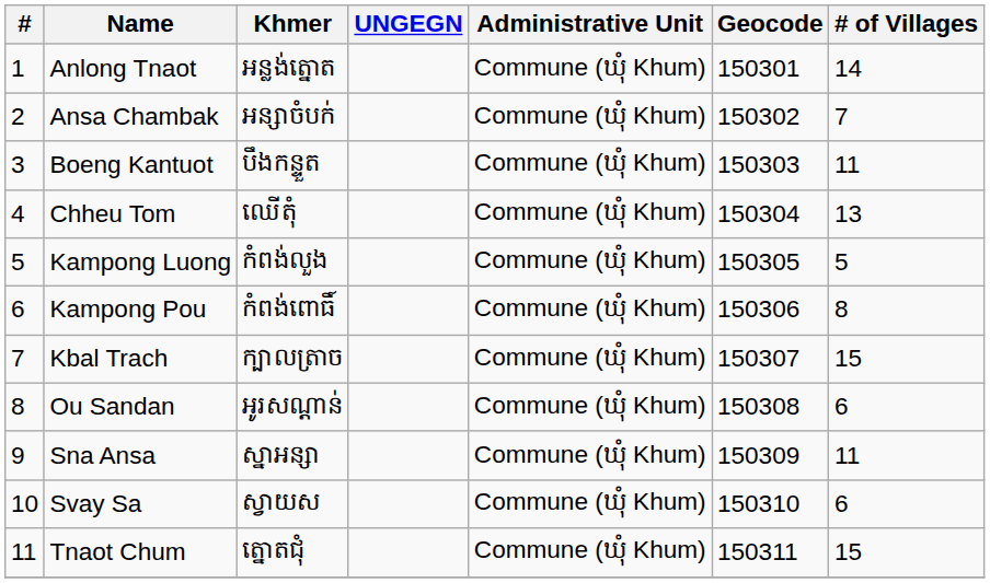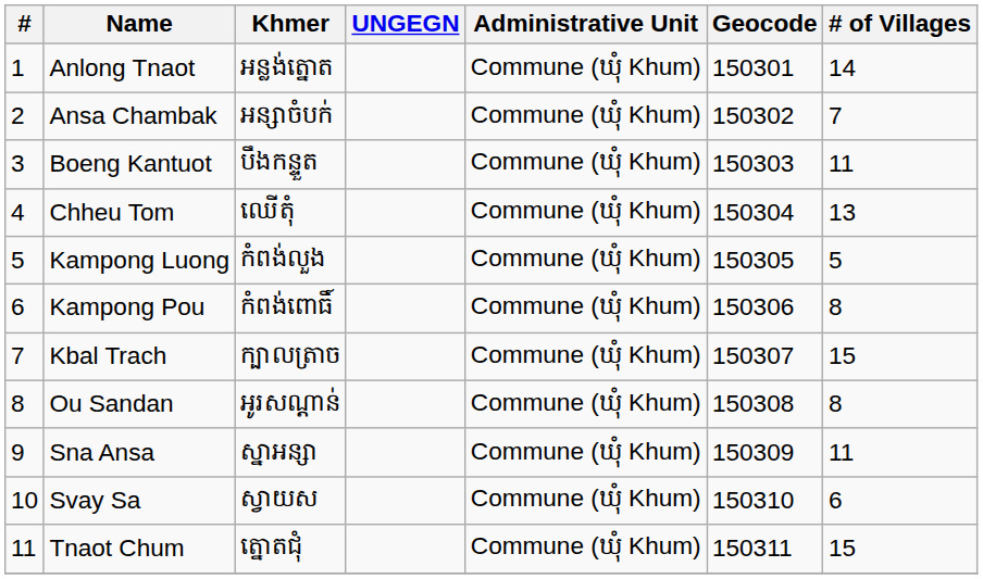Ou Sandan | # of Villages: 6 -> 8
